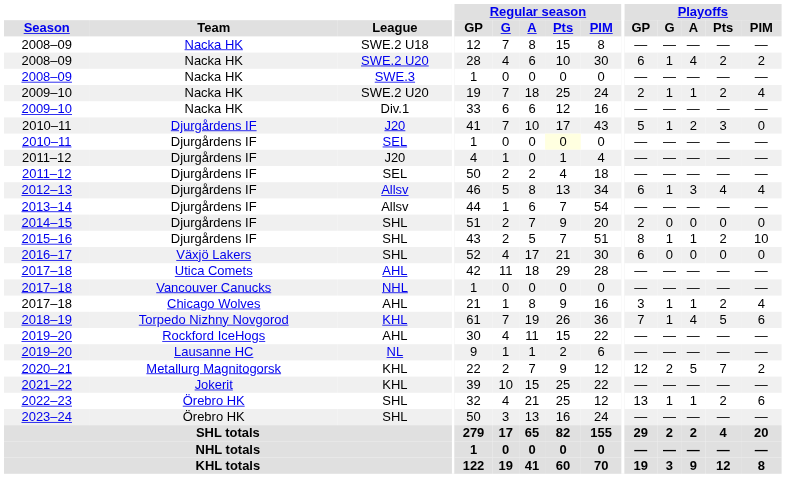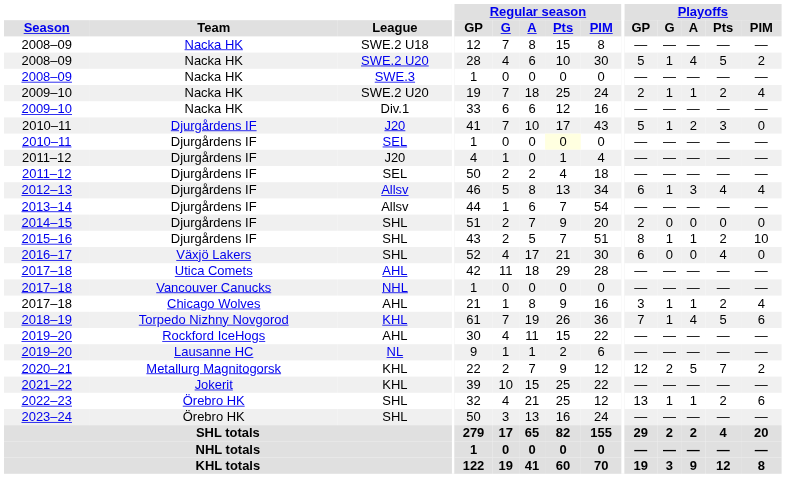2008–09 / SWE.2 U20 | Playoffs / GP: 6 -> 5
2008–09 / SWE.2 U20 | Playoffs / Pts: 2 -> 5
2016–17 | Playoffs / Pts: 0 -> 4
